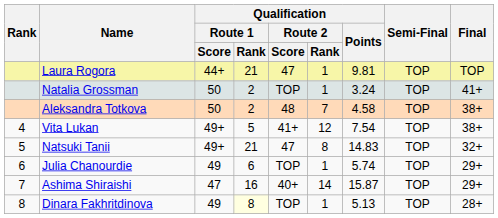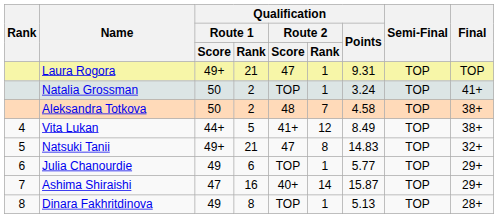Laura Rogora | Qualification / Route 1 / Score: 44+ -> 49+
Laura Rogora | Qualification / Points: 9.81 -> 9.31
Vita Lukan | Qualification / Route 1 / Score: 49+ -> 44+
Vita Lukan | Qualification / Points: 7.54 -> 8.49
Julia Chanourdie | Qualification / Points: 5.74 -> 5.77
Dinara Fakhritdinova | Qualification / Route 1 / Rank: lightyellow background -> no background
